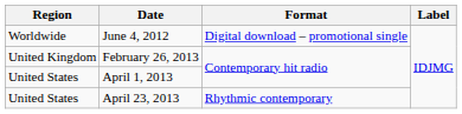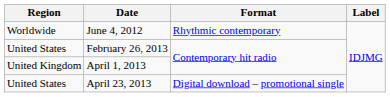June 4, 2012 | Format: Digital download – promotional single -> Rhythmic contemporary
February 26, 2013 | Region: United Kingdom -> United States
April 1, 2013 | Region: United States -> United Kingdom
April 23, 2013 | Format: Rhythmic contemporary -> Digital download – promotional single
